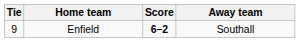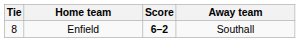Enfield | Tie: 9 -> 8
